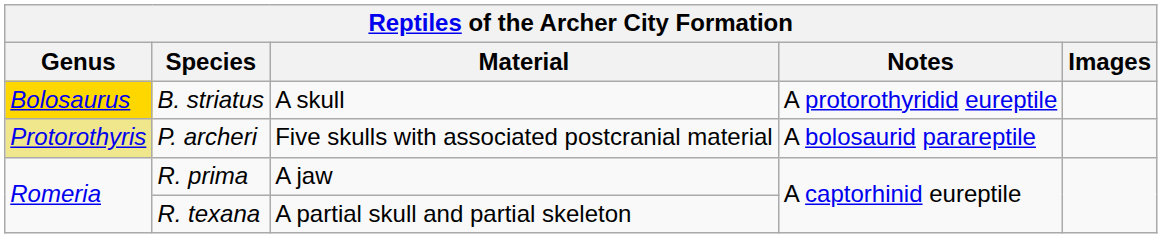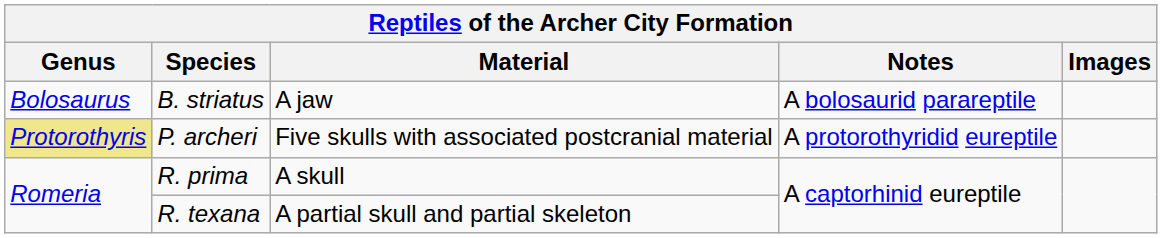B. striatus | Genus: gold background -> no background
B. striatus | Material: A skull -> A jaw
B. striatus | Notes: A protorothyridid eureptile -> A bolosaurid parareptile
P. archeri | Notes: A bolosaurid parareptile -> A protorothyridid eureptile
R. prima | Material: A jaw -> A skull
